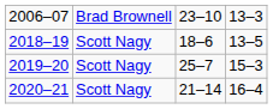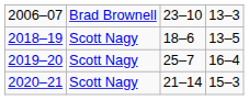2019–20 | column 4: 15–3 -> 16–4
2020–21 | column 4: 16–4 -> 15–3
